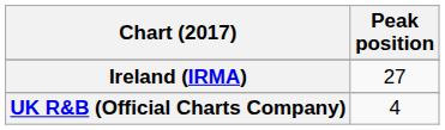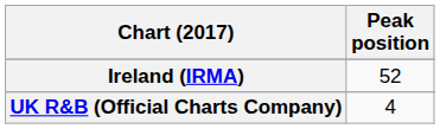Ireland (IRMA) | Peak position: 27 -> 52
